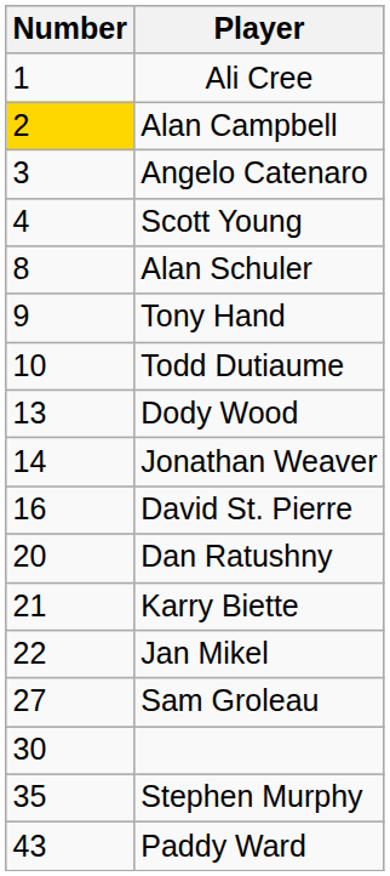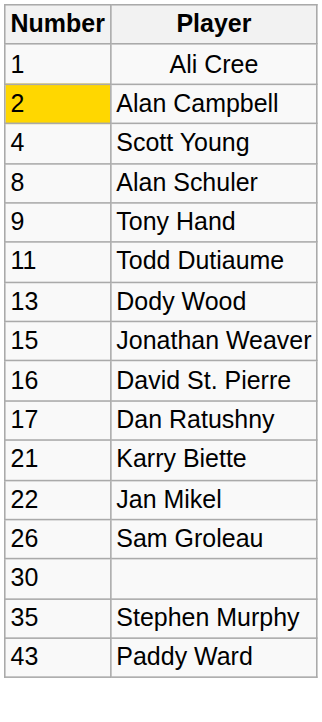- row: 3 | Angelo Catenaro
Todd Dutiaume | Number: 10 -> 11
Jonathan Weaver | Number: 14 -> 15
Dan Ratushny | Number: 20 -> 17
Sam Groleau | Number: 27 -> 26
